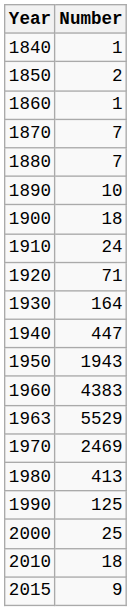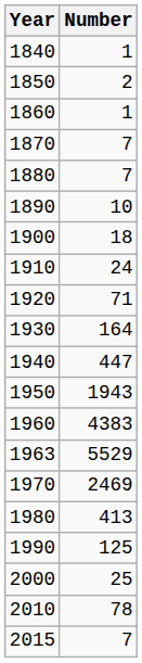2010 | Number: 18 -> 78
2015 | Number: 9 -> 7
